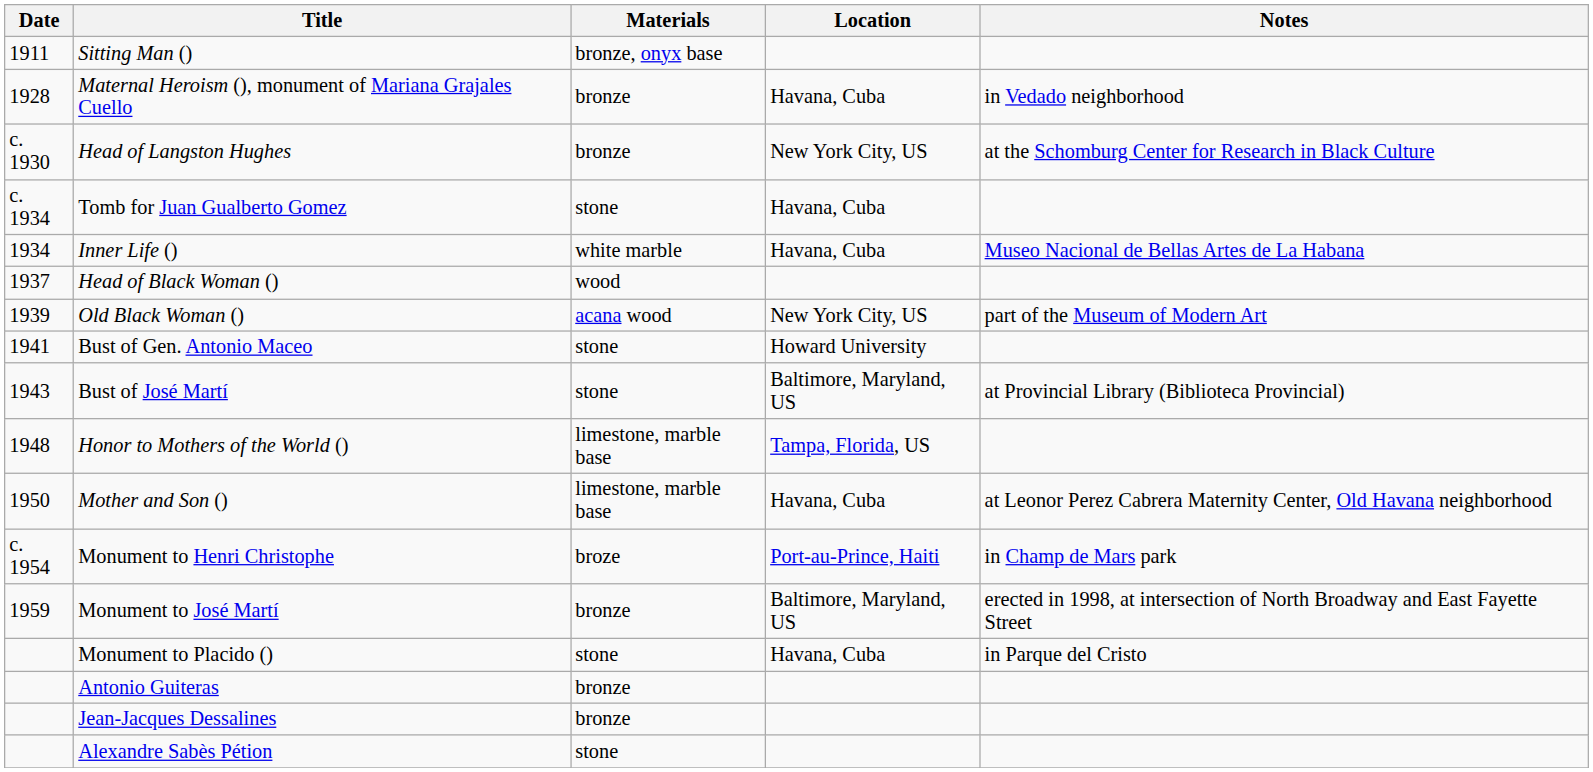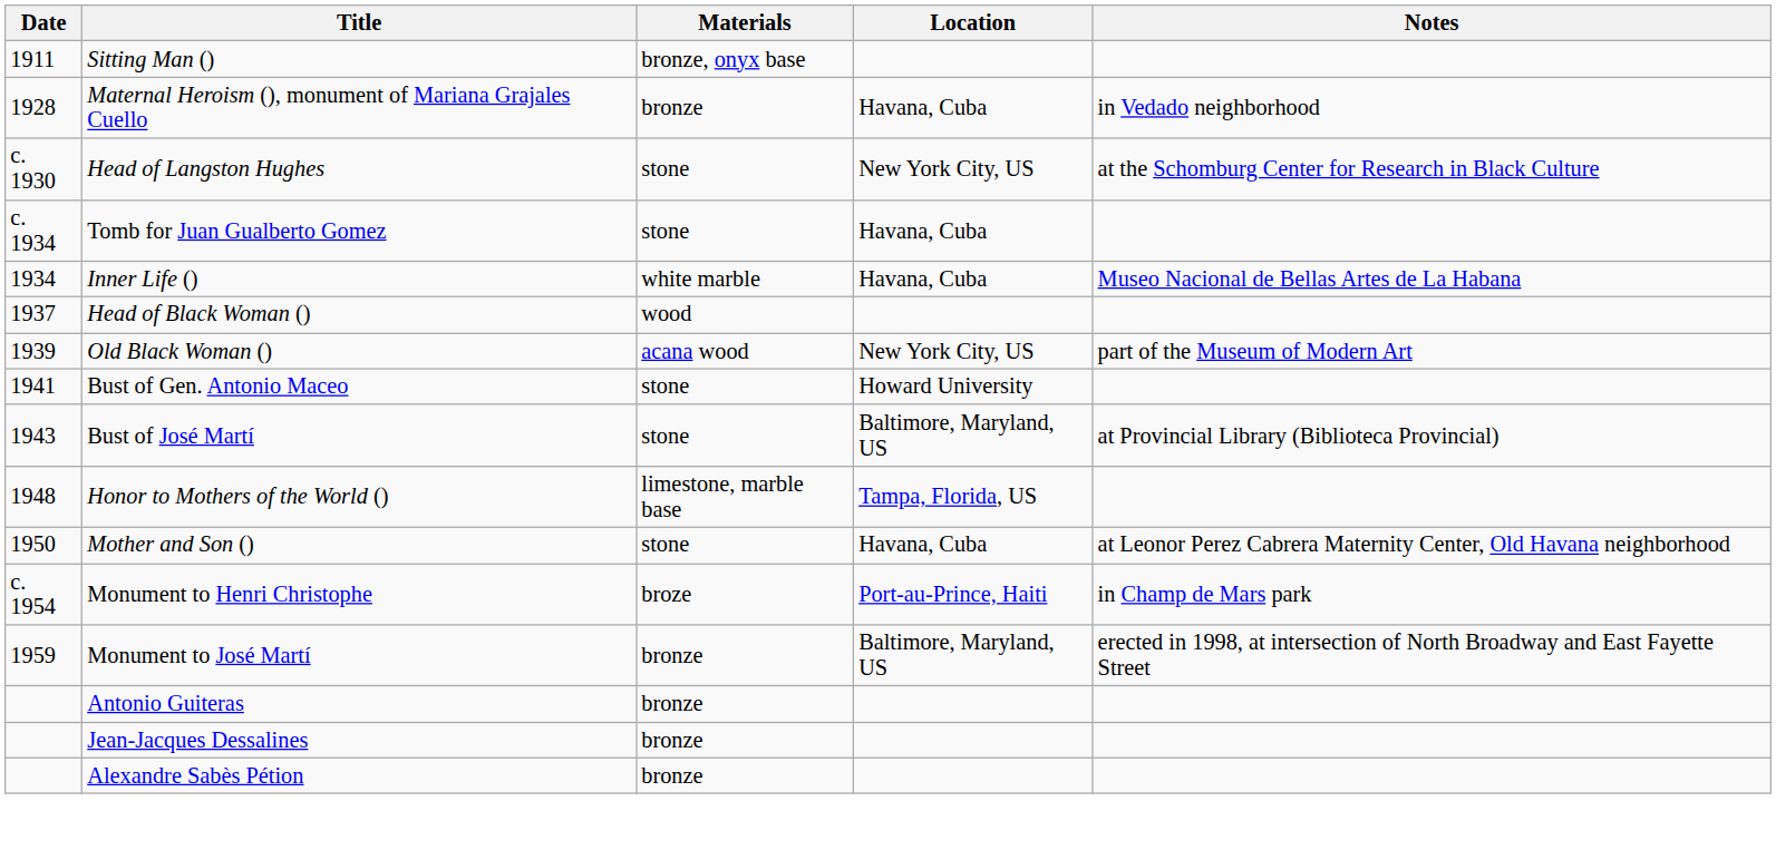Head of Langston Hughes | Materials: bronze -> stone
Mother and Son () | Materials: limestone, marble base -> stone
- row: Monument to Placido () | stone | Havana, Cuba | in Parque del Cristo
Alexandre Sabès Pétion | Materials: stone -> bronze
